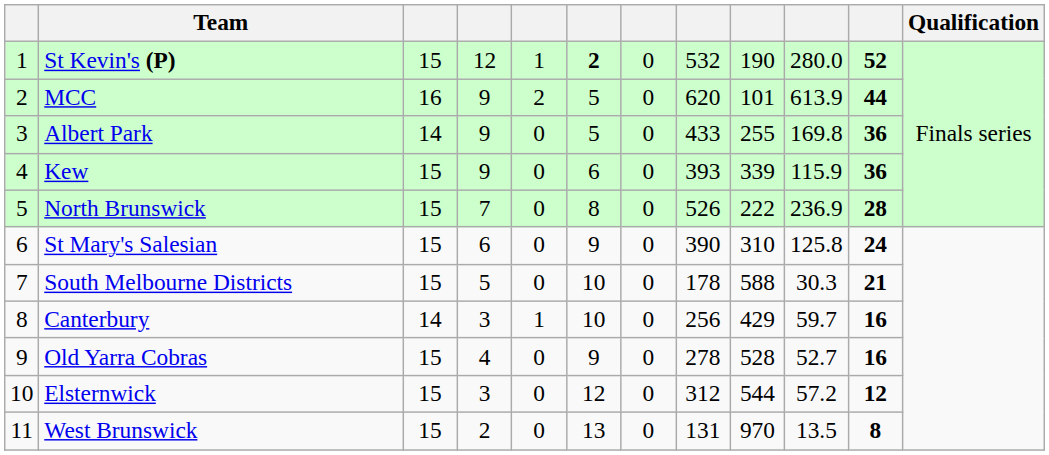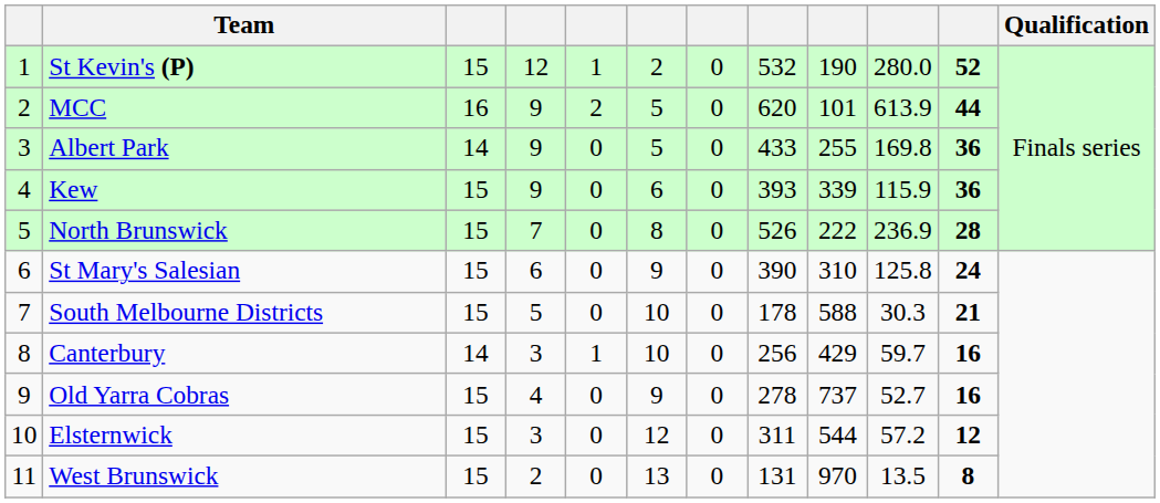St Kevin's (P) | column 6: bold -> normal
Old Yarra Cobras | column 9: 528 -> 737
Elsternwick | column 8: 312 -> 311
